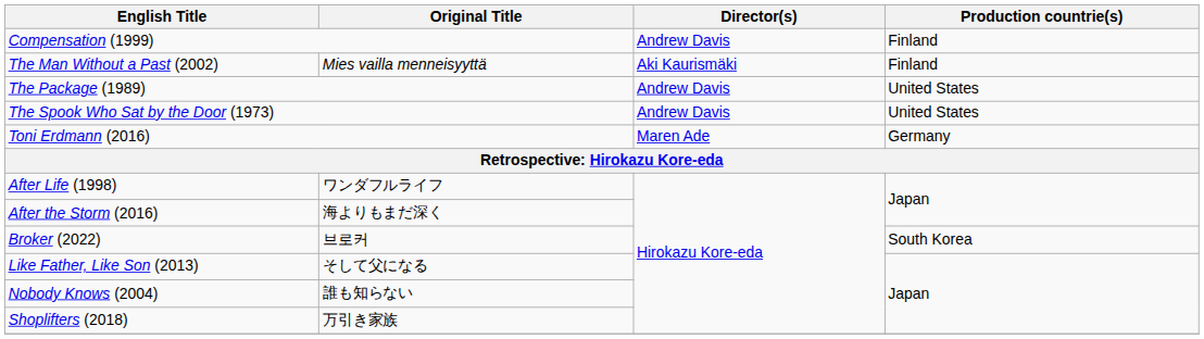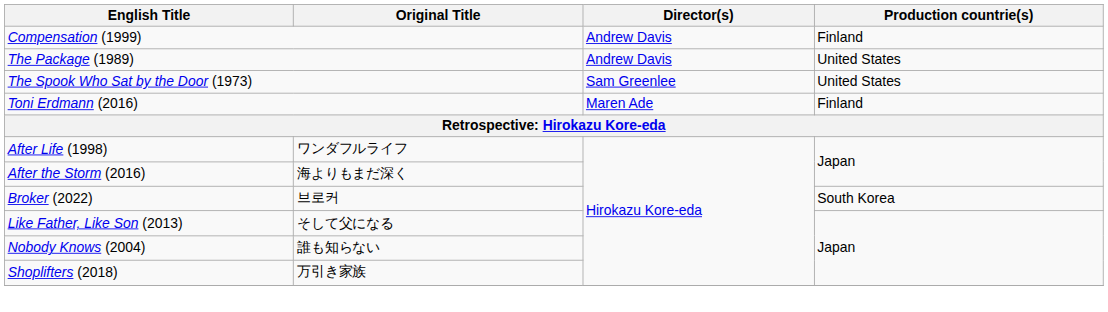- row: The Man Without a Past (2002) | Mies vailla menneisyyttä | Aki Kaurismäki | Finland
The Spook Who Sat by the Door (1973) | Director(s): Andrew Davis -> Sam Greenlee
Toni Erdmann (2016) | Production countrie(s): Germany -> Finland
